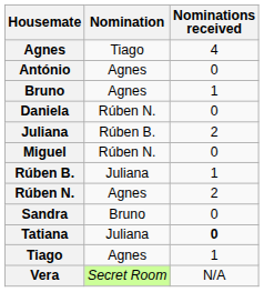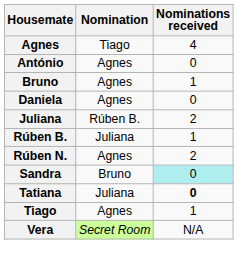Daniela | Nomination: Rúben N. -> Agnes
- row: Miguel | Rúben N. | 0
Sandra | Nominations received: no background -> paleturquoise background
